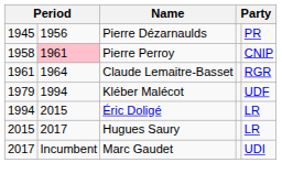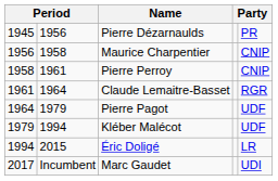+ row: 1956 | 1958 | Maurice Charpentier | CNIP
Pierre Perroy | column 2: pink background -> no background
+ row: 1964 | 1979 | Pierre Pagot | UDF
- row: 2015 | 2017 | Hugues Saury | LR
